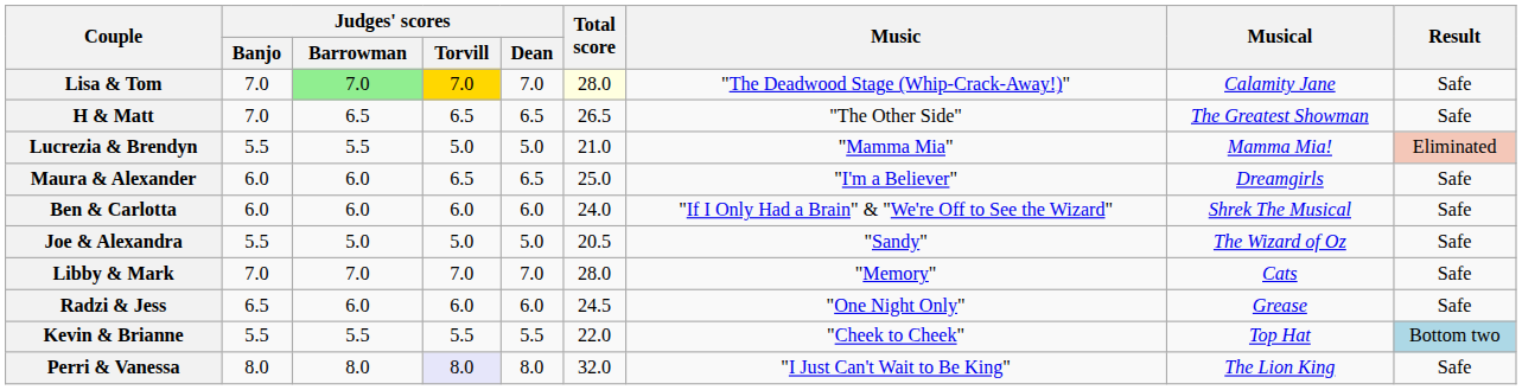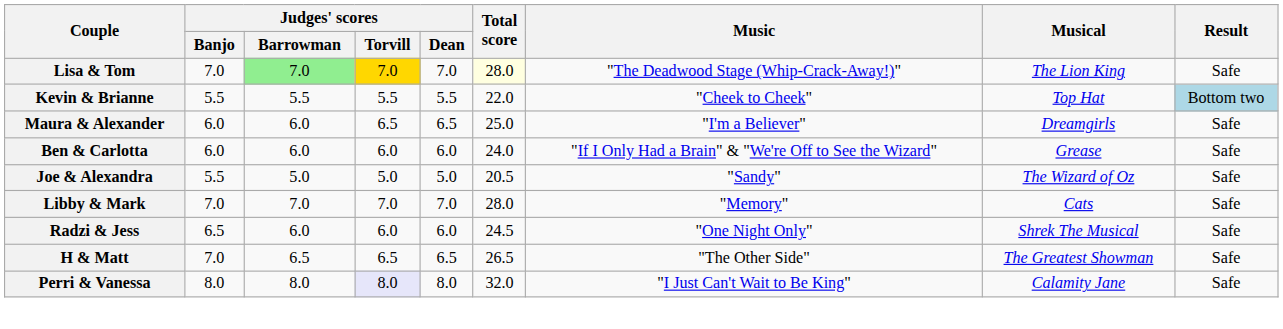Lisa & Tom | Musical: Calamity Jane -> The Lion King
rows swapped: Kevin & Brianne <-> H & Matt
- row: Lucrezia & Brendyn | 5.5 | 5.5 | 5.0 | 5.0 | 21.0 | "Mamma Mia" | Mamma Mia! | Eliminated
Ben & Carlotta | Musical: Shrek The Musical -> Grease
Radzi & Jess | Musical: Grease -> Shrek The Musical
Perri & Vanessa | Musical: The Lion King -> Calamity Jane
